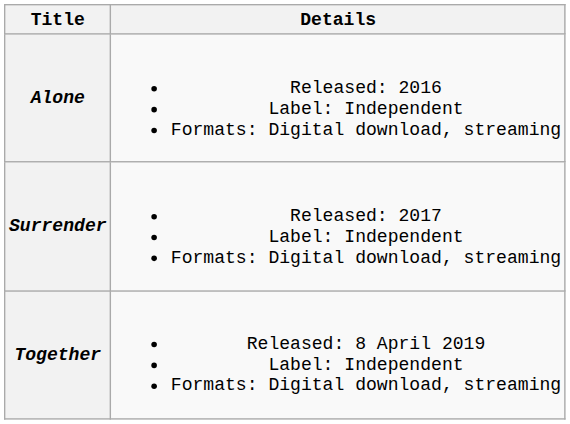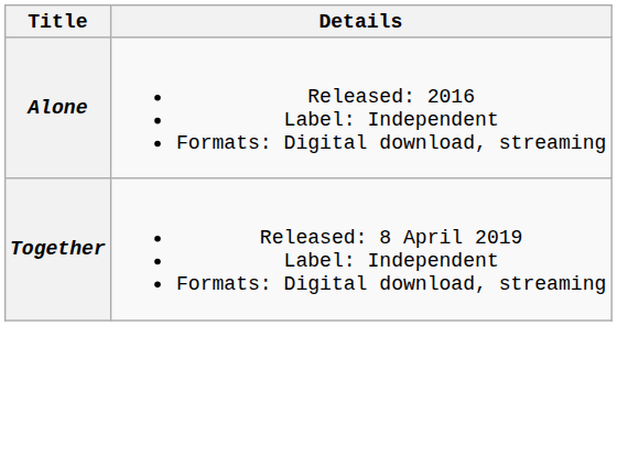- row: Surrender | Released: 2017 Label: Independent Formats: Digital download, streaming
